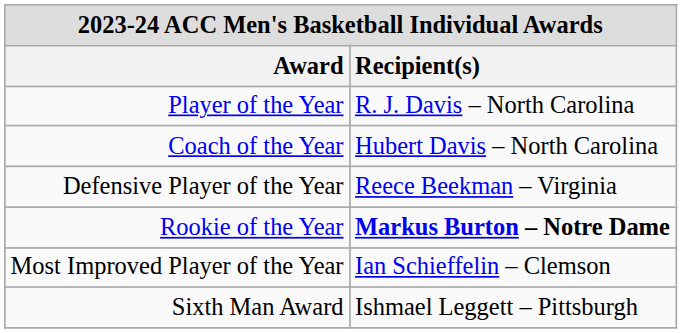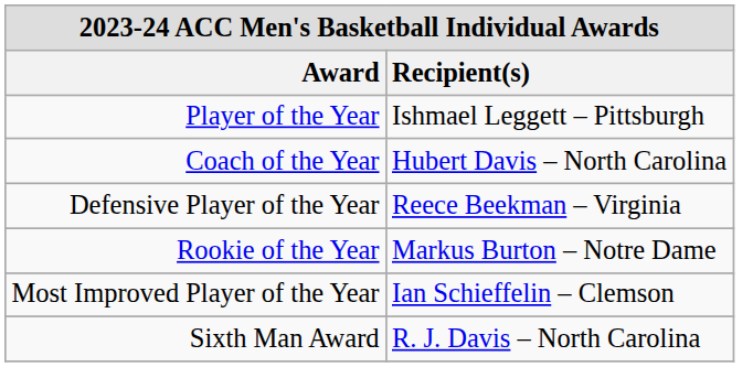Player of the Year | Recipient(s): R. J. Davis – North Carolina -> Ishmael Leggett – Pittsburgh
Rookie of the Year | Recipient(s): bold -> normal
Sixth Man Award | Recipient(s): Ishmael Leggett – Pittsburgh -> R. J. Davis – North Carolina
